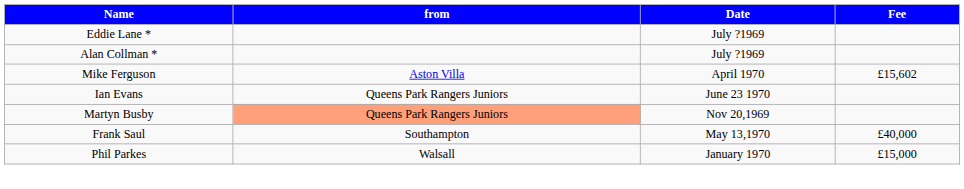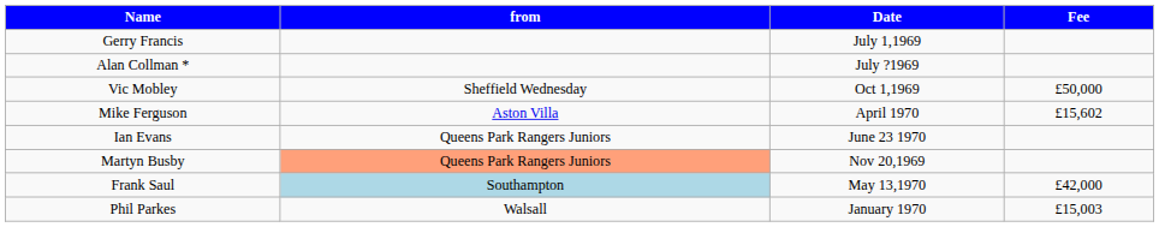- row: Eddie Lane * | July ?1969
+ row: Gerry Francis | July 1,1969
+ row: Vic Mobley | Sheffield Wednesday | Oct 1,1969 | £50,000
Frank Saul | from: no background -> lightblue background
Frank Saul | Fee: £40,000 -> £42,000
Phil Parkes | Fee: £15,000 -> £15,003
